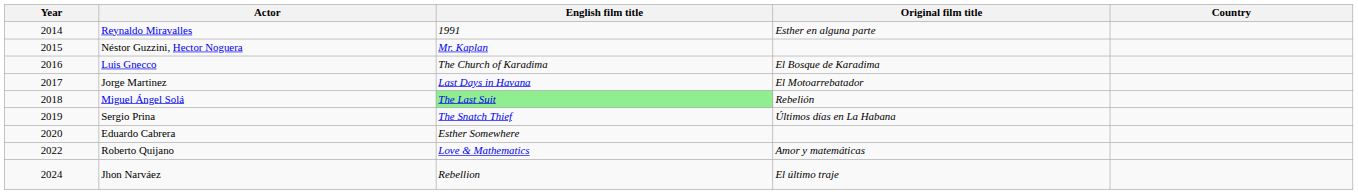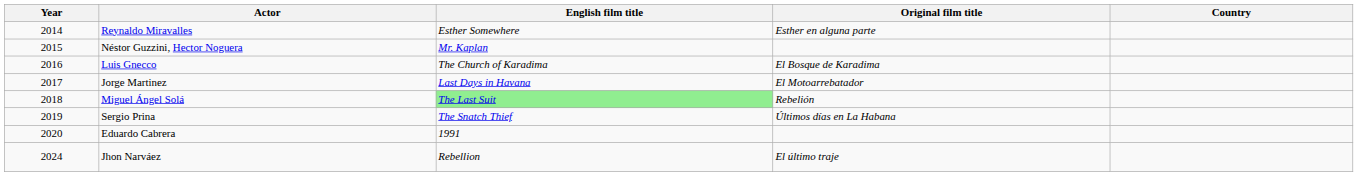Reynaldo Miravalles | English film title: 1991 -> Esther Somewhere
Eduardo Cabrera | English film title: Esther Somewhere -> 1991
- row: 2022 | Roberto Quijano | Love & Mathematics | Amor y matemáticas
